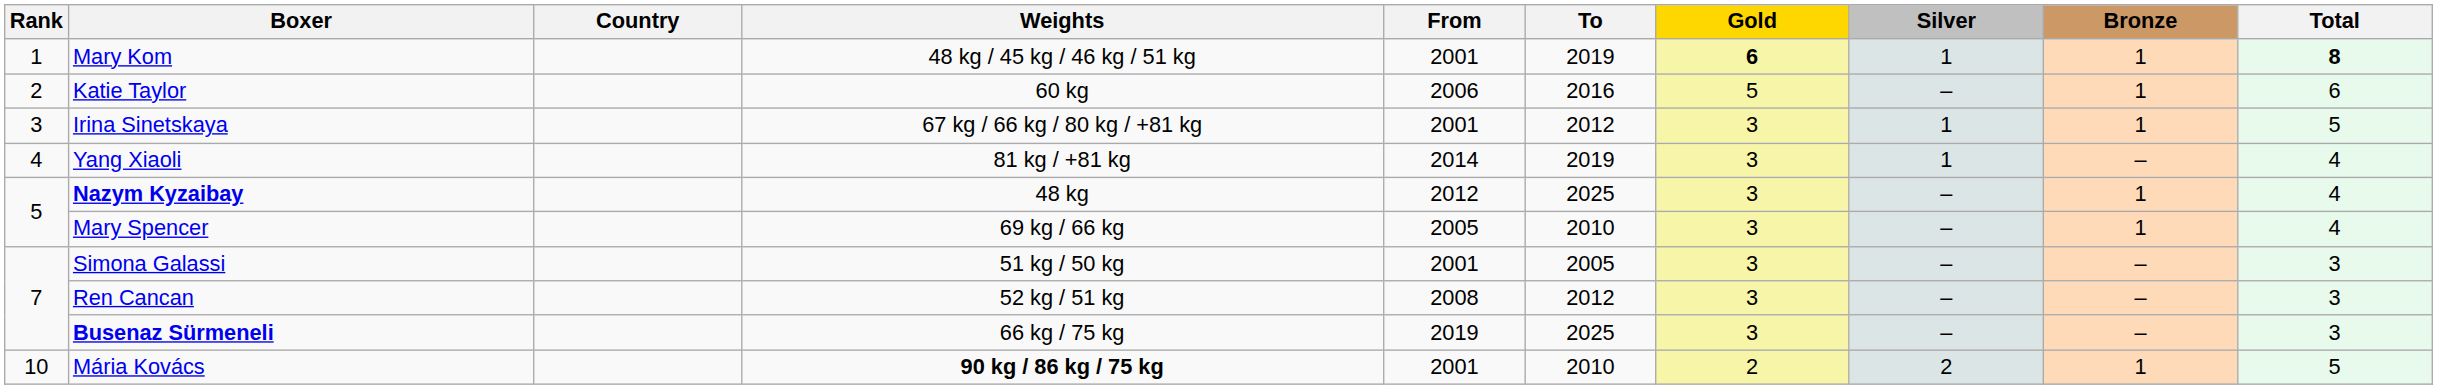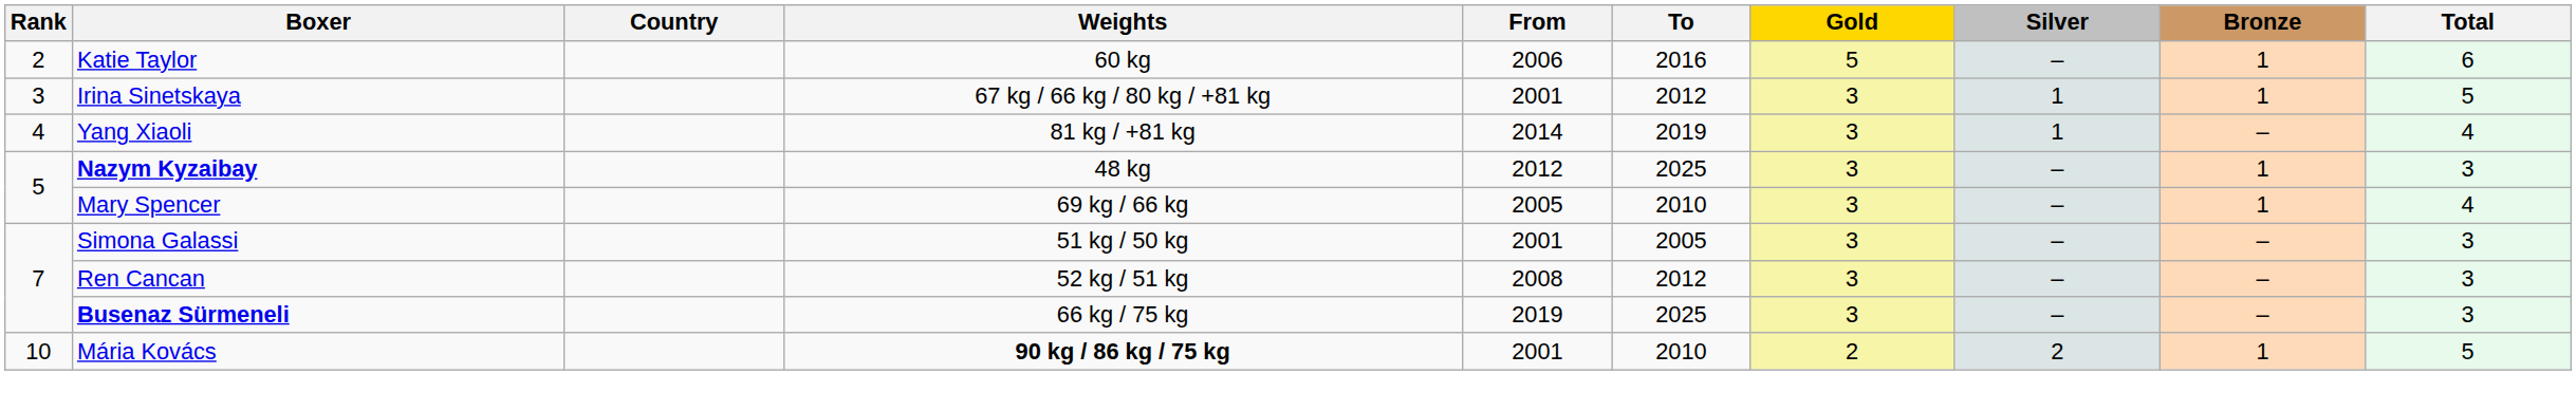- row: 1 | Mary Kom | 48 kg / 45 kg / 46 kg / 51 kg | 2001 | 2019 | 6 | 1 | 1 | 8
Nazym Kyzaibay | Total: 4 -> 3
